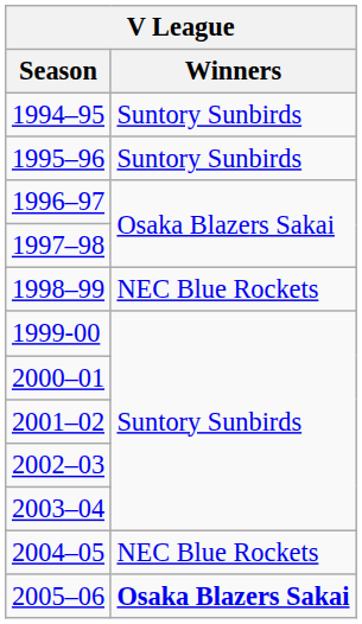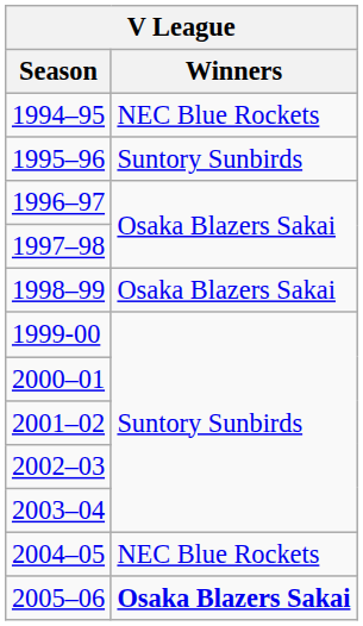1994–95 | Winners: Suntory Sunbirds -> NEC Blue Rockets
1998–99 | Winners: NEC Blue Rockets -> Osaka Blazers Sakai
